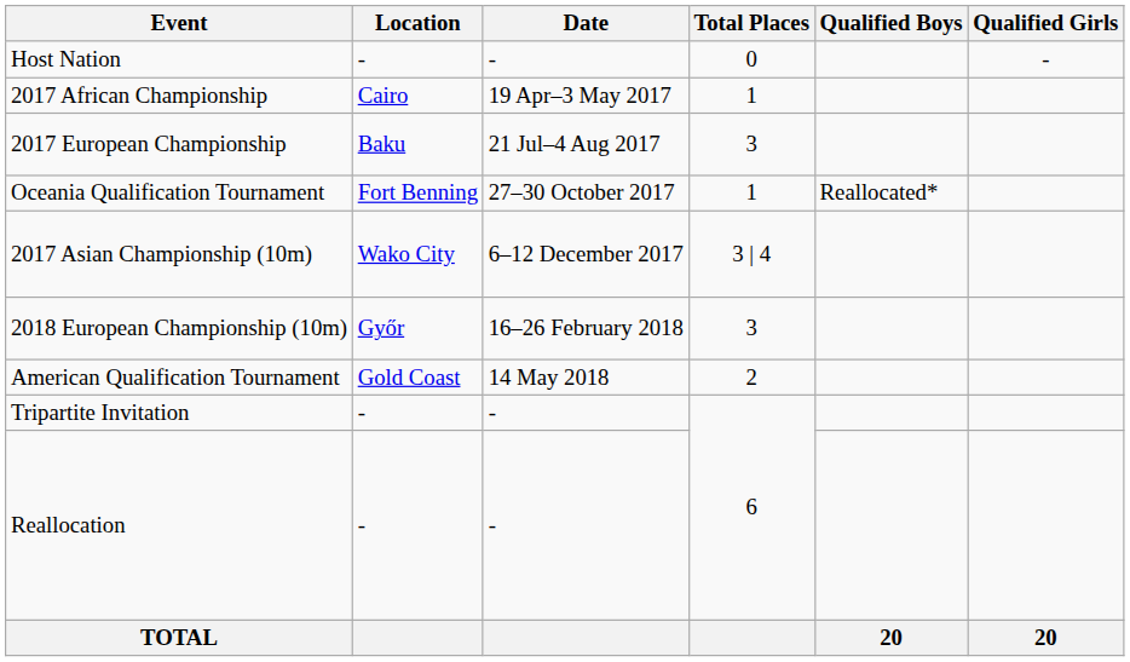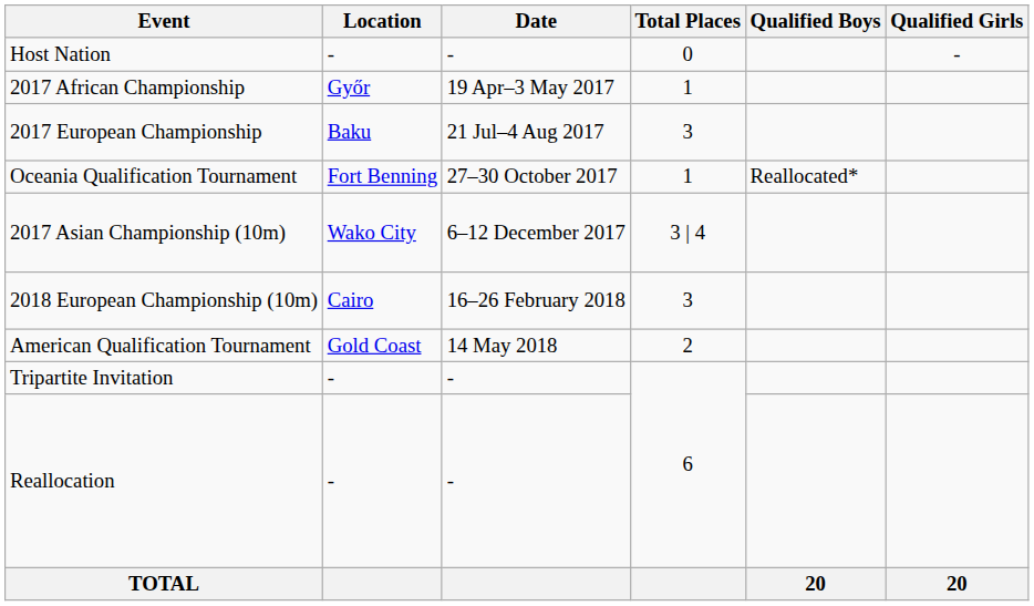2017 African Championship | Location: Cairo -> Győr
2018 European Championship (10m) | Location: Győr -> Cairo
